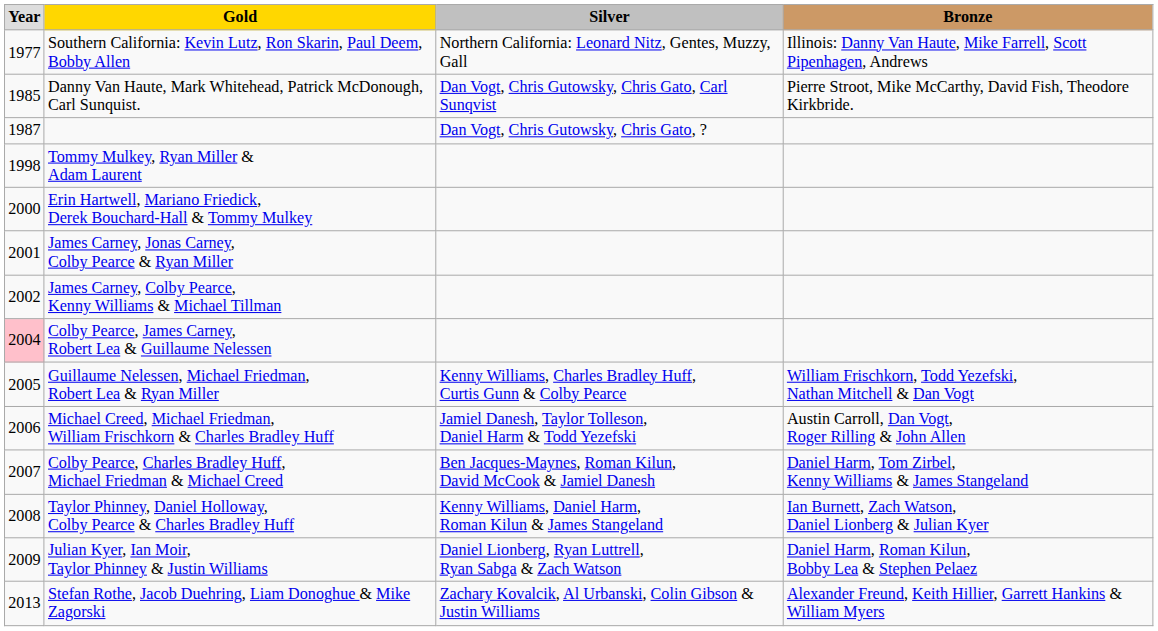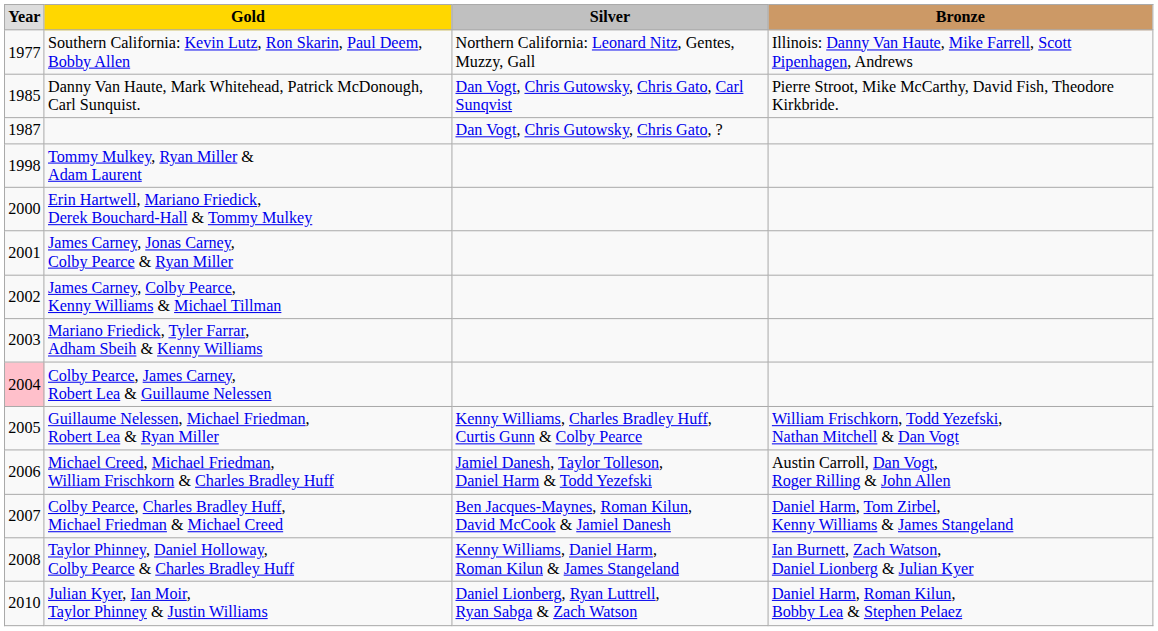+ row: 2003 | Mariano Friedick, Tyler Farrar, Adham Sbeih & Kenny Williams
Julian Kyer, Ian Moir, Taylor Phinney & Justin Williams | Year: 2009 -> 2010
- row: 2013 | Stefan Rothe, Jacob Duehring, Liam Donoghue & Mike Zagorski | Zachary Kovalcik, Al Urbanski, Colin Gibson & Justin Williams | Alexander Freund, Keith Hillier, Garrett Hankins & William Myers
